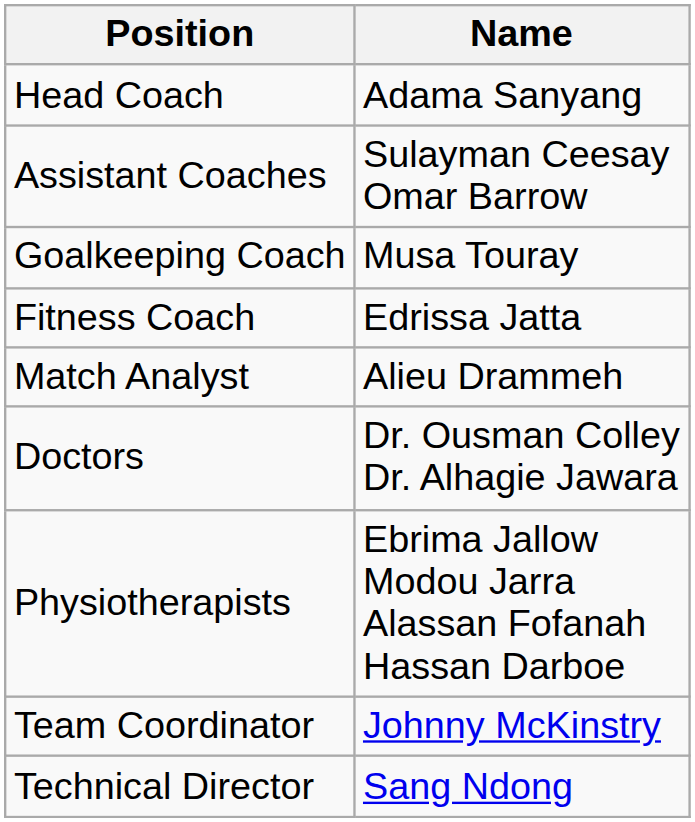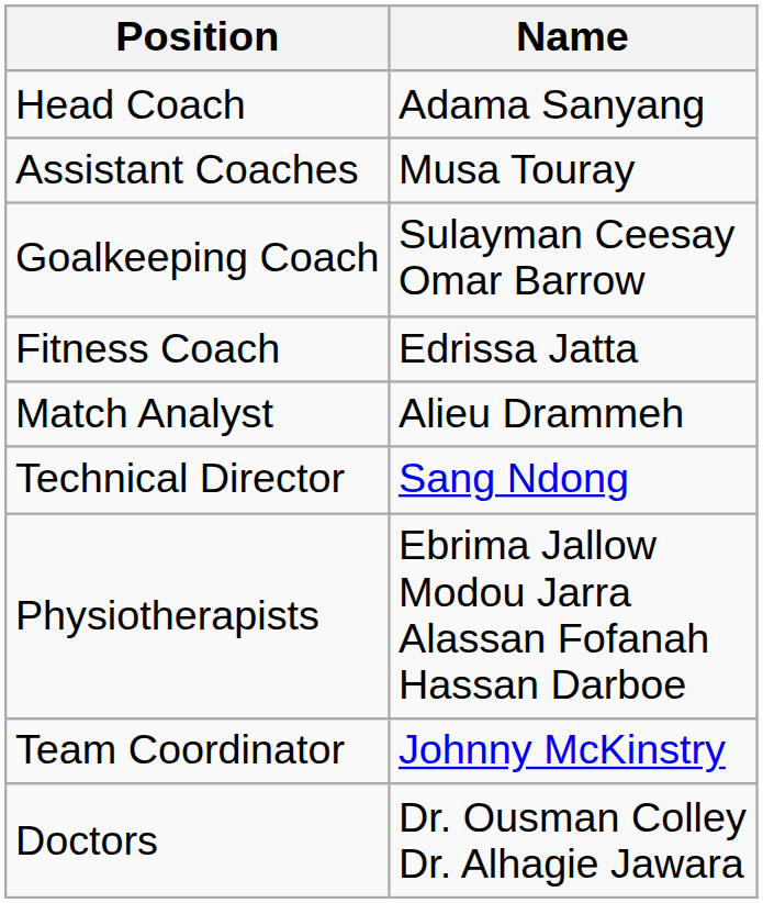Assistant Coaches | Name: Sulayman Ceesay Omar Barrow -> Musa Touray
Goalkeeping Coach | Name: Musa Touray -> Sulayman Ceesay Omar Barrow
rows swapped: Doctors <-> Technical Director
